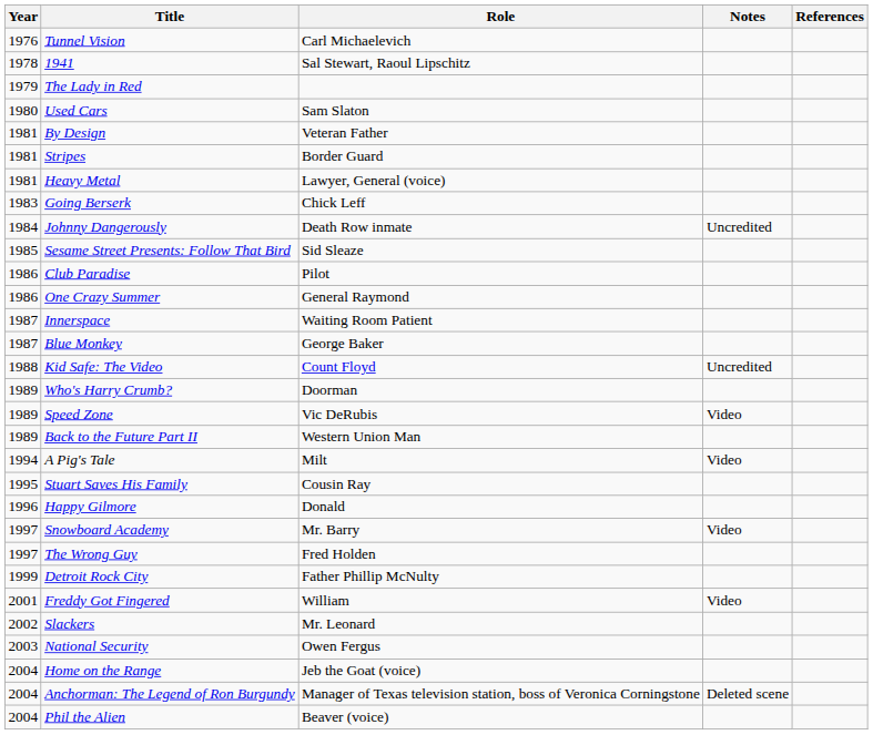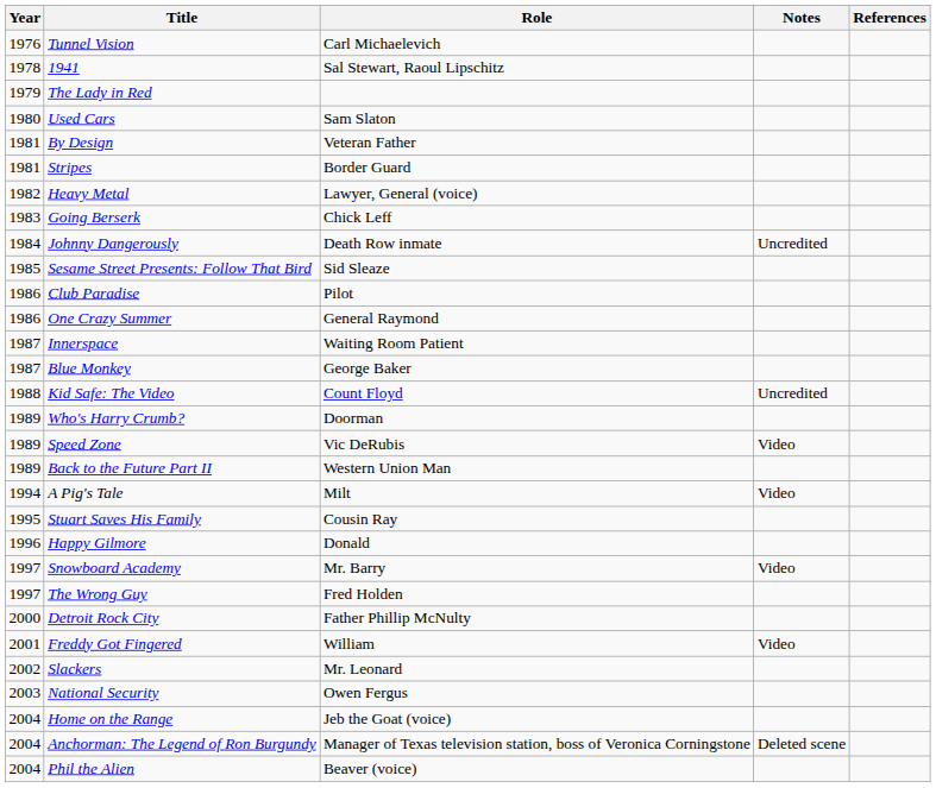Heavy Metal | Year: 1981 -> 1982
Detroit Rock City | Year: 1999 -> 2000
